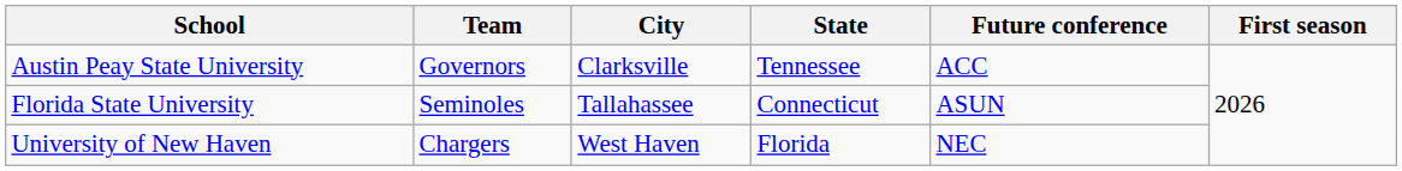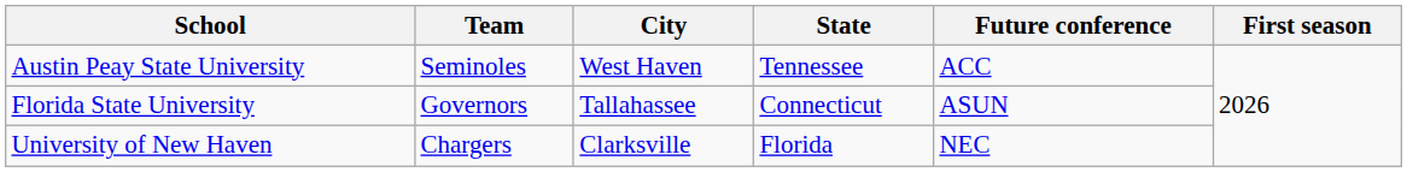Austin Peay State University | Team: Governors -> Seminoles
Austin Peay State University | City: Clarksville -> West Haven
Florida State University | Team: Seminoles -> Governors
University of New Haven | City: West Haven -> Clarksville
